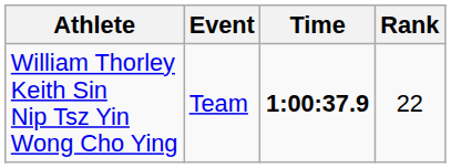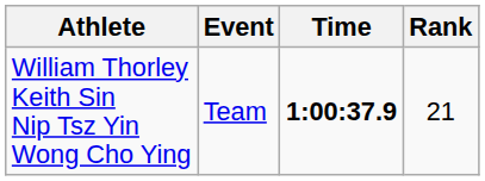William Thorley Keith Sin Nip Tsz Yin Wong Cho Ying | Rank: 22 -> 21
